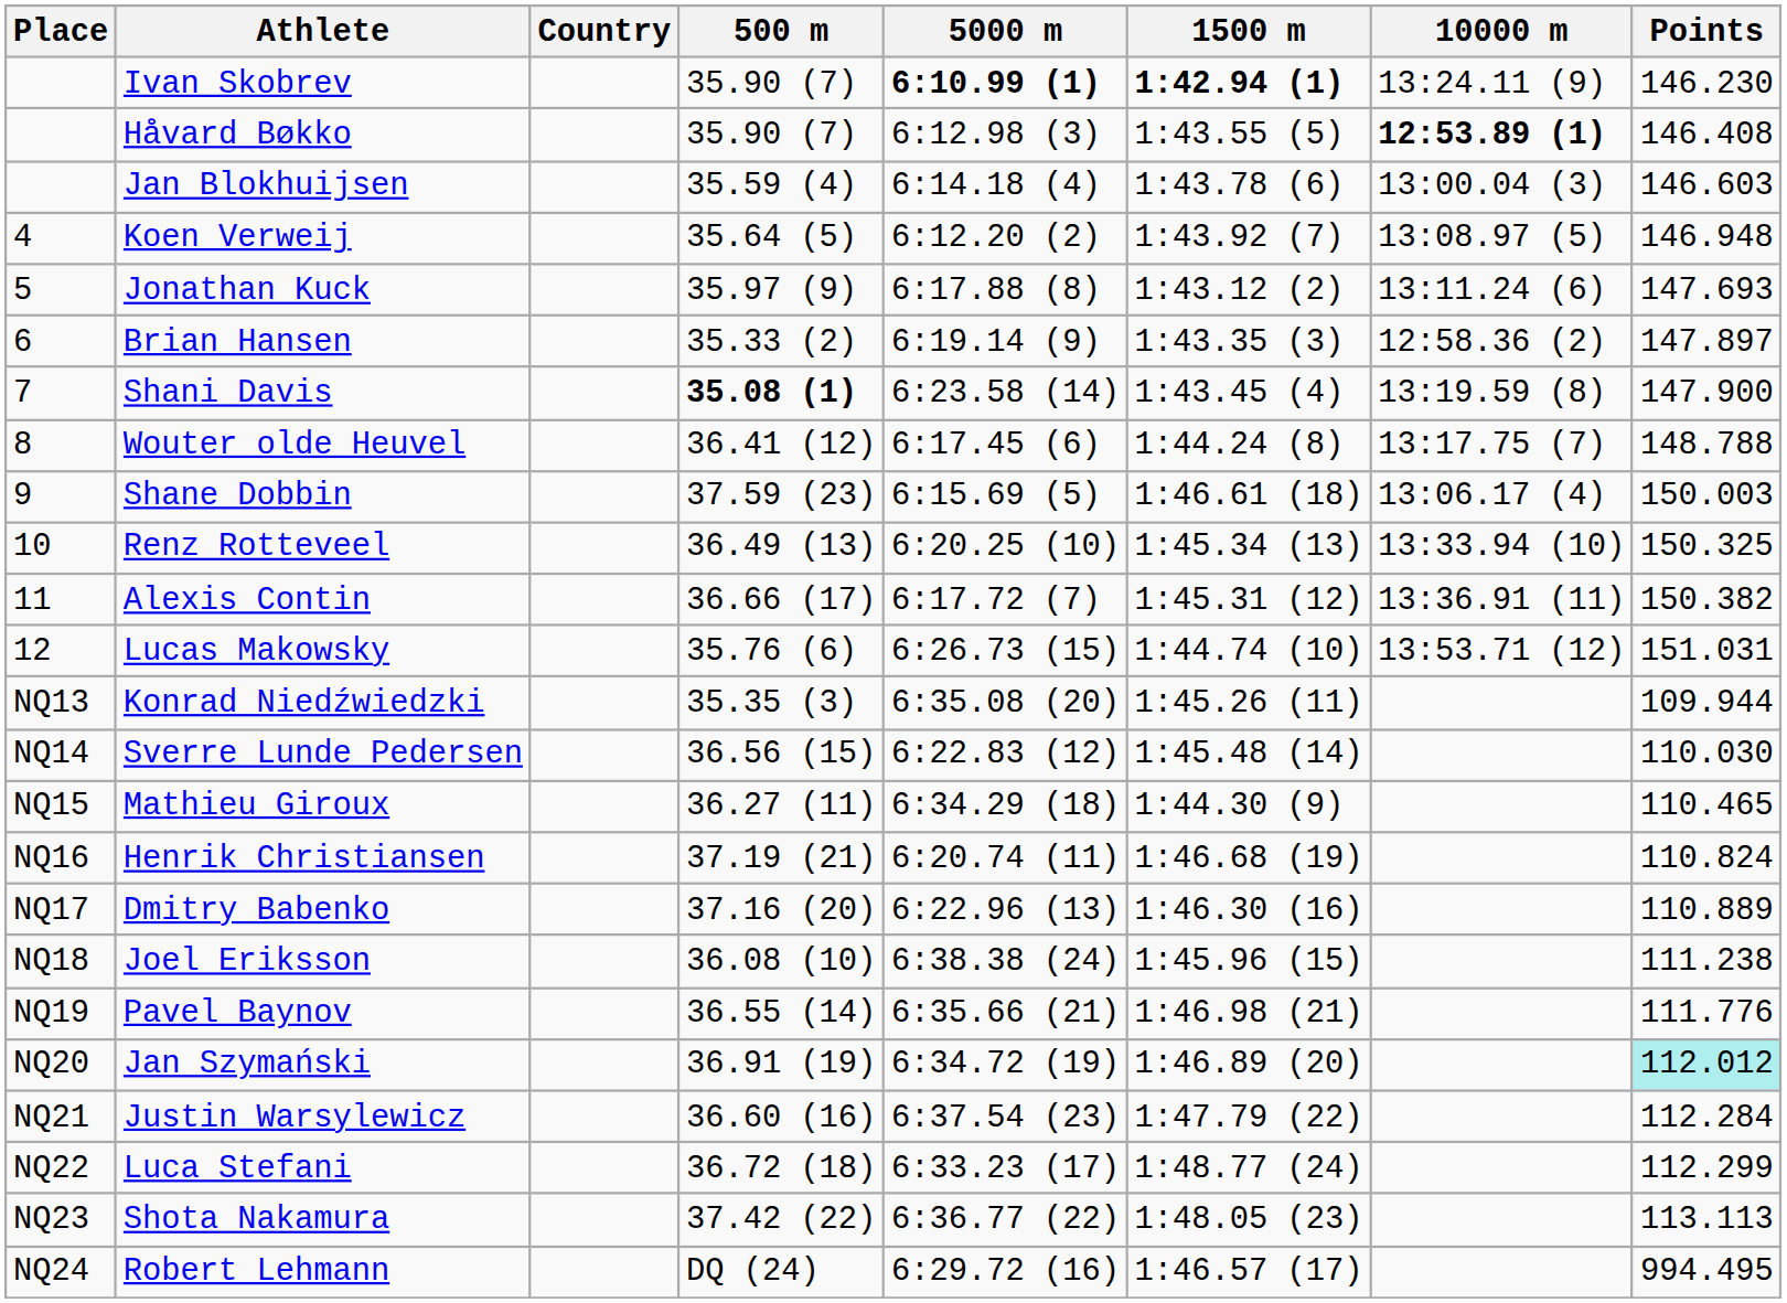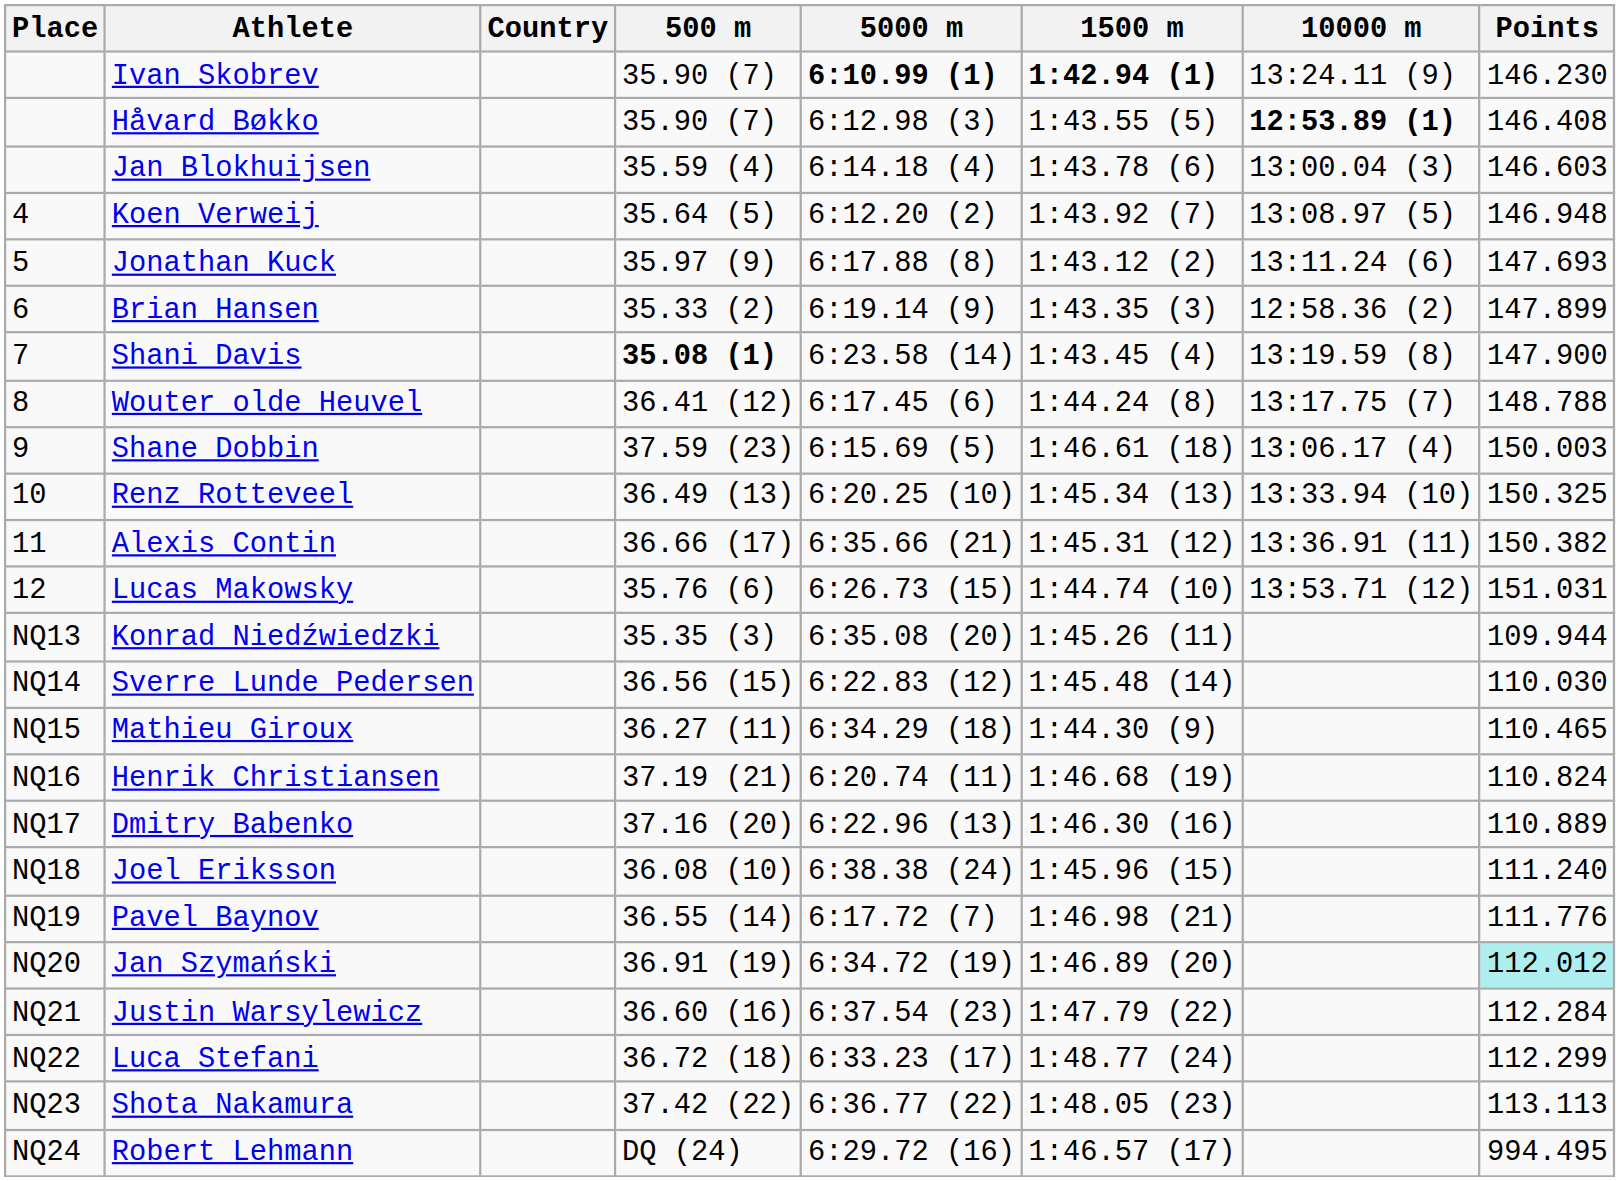Brian Hansen | Points: 147.897 -> 147.899
Alexis Contin | 5000 m: 6:17.72 (7) -> 6:35.66 (21)
Joel Eriksson | Points: 111.238 -> 111.240
Pavel Baynov | 5000 m: 6:35.66 (21) -> 6:17.72 (7)
